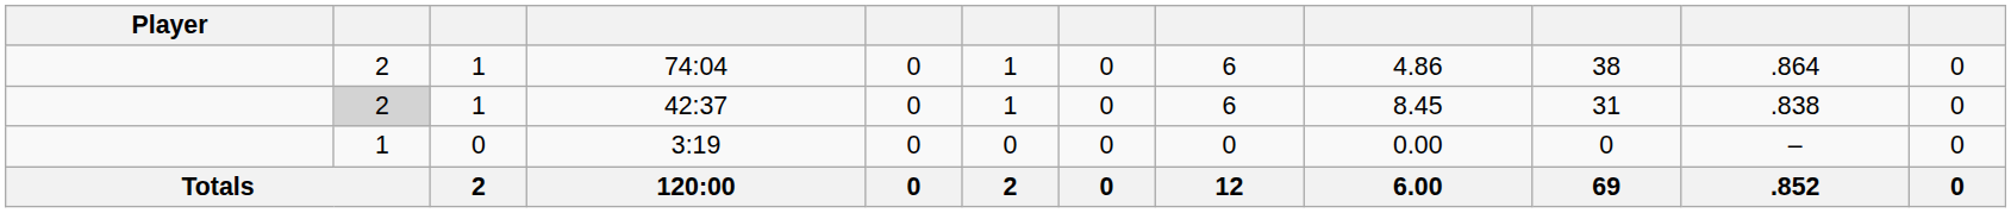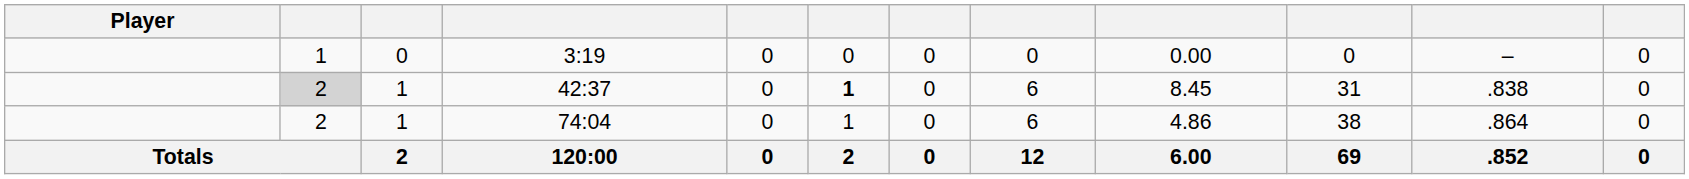rows swapped: 74:04 <-> 3:19
42:37 | column 6: normal -> bold
